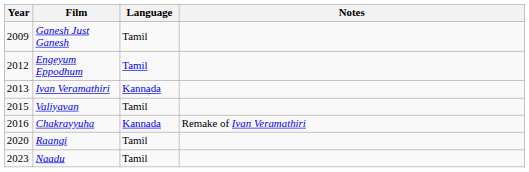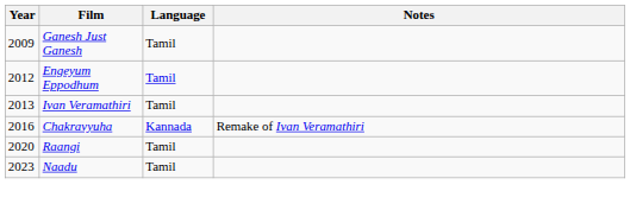Ivan Veramathiri | Language: Kannada -> Tamil
- row: 2015 | Valiyavan | Tamil
